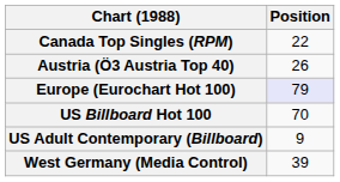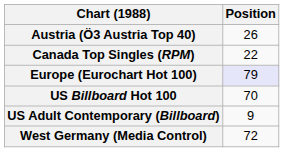rows swapped: Austria (Ö3 Austria Top 40) <-> Canada Top Singles (RPM)
West Germany (Media Control) | Position: 39 -> 72
